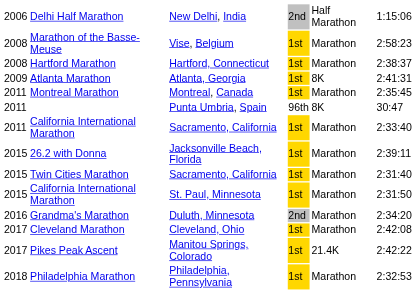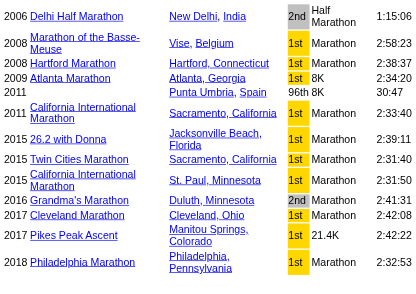Atlanta Marathon | column 6: 2:41:31 -> 2:34:20
- row: 2011 | Montreal Marathon | Montreal, Canada | 1st | Marathon | 2:35:45
Grandma's Marathon | column 6: 2:34:20 -> 2:41:31
